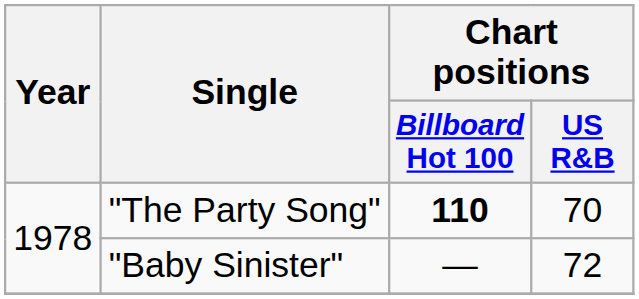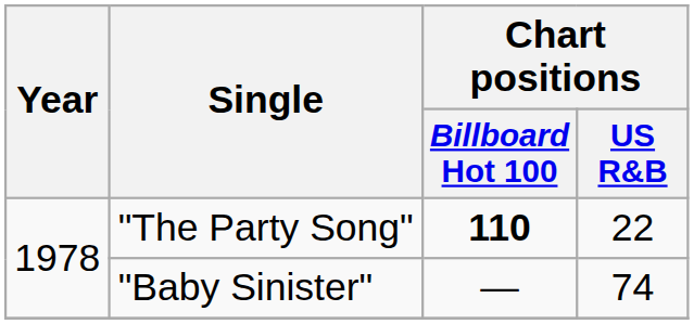"The Party Song" | Chart positions / US R&B: 70 -> 22
"Baby Sinister" | Chart positions / US R&B: 72 -> 74
